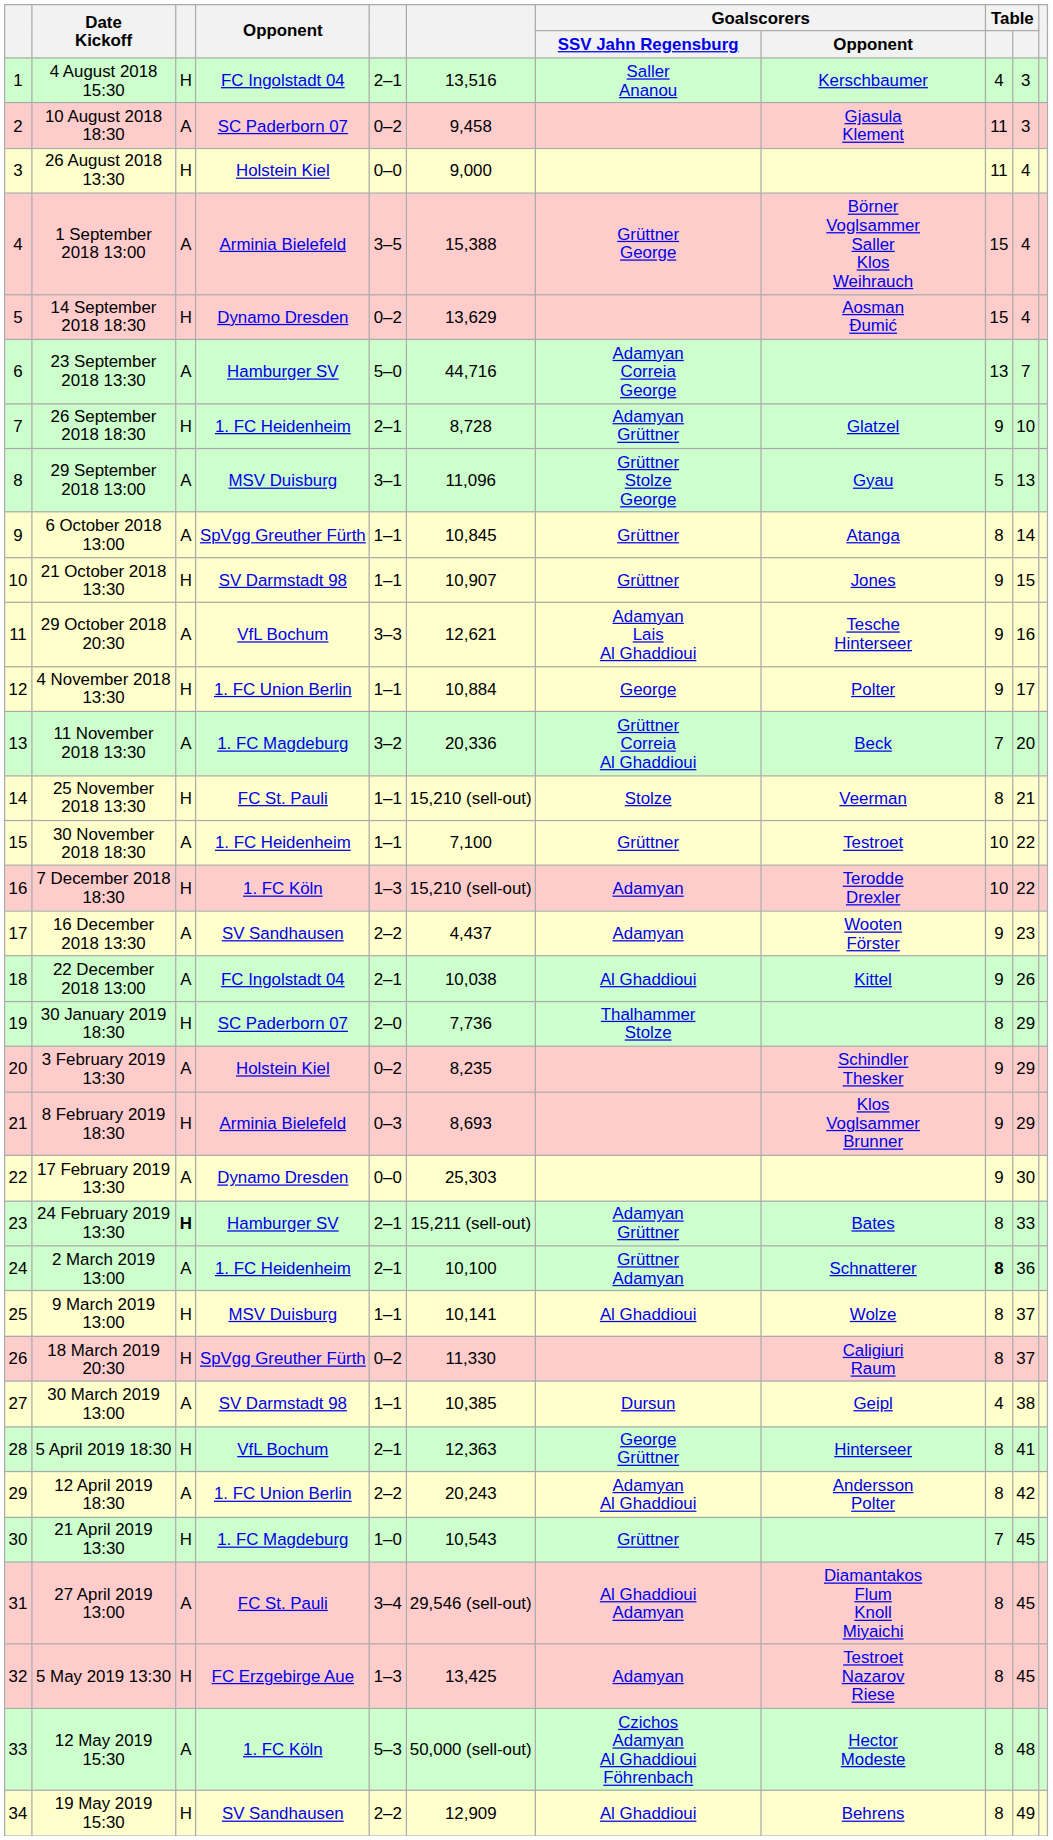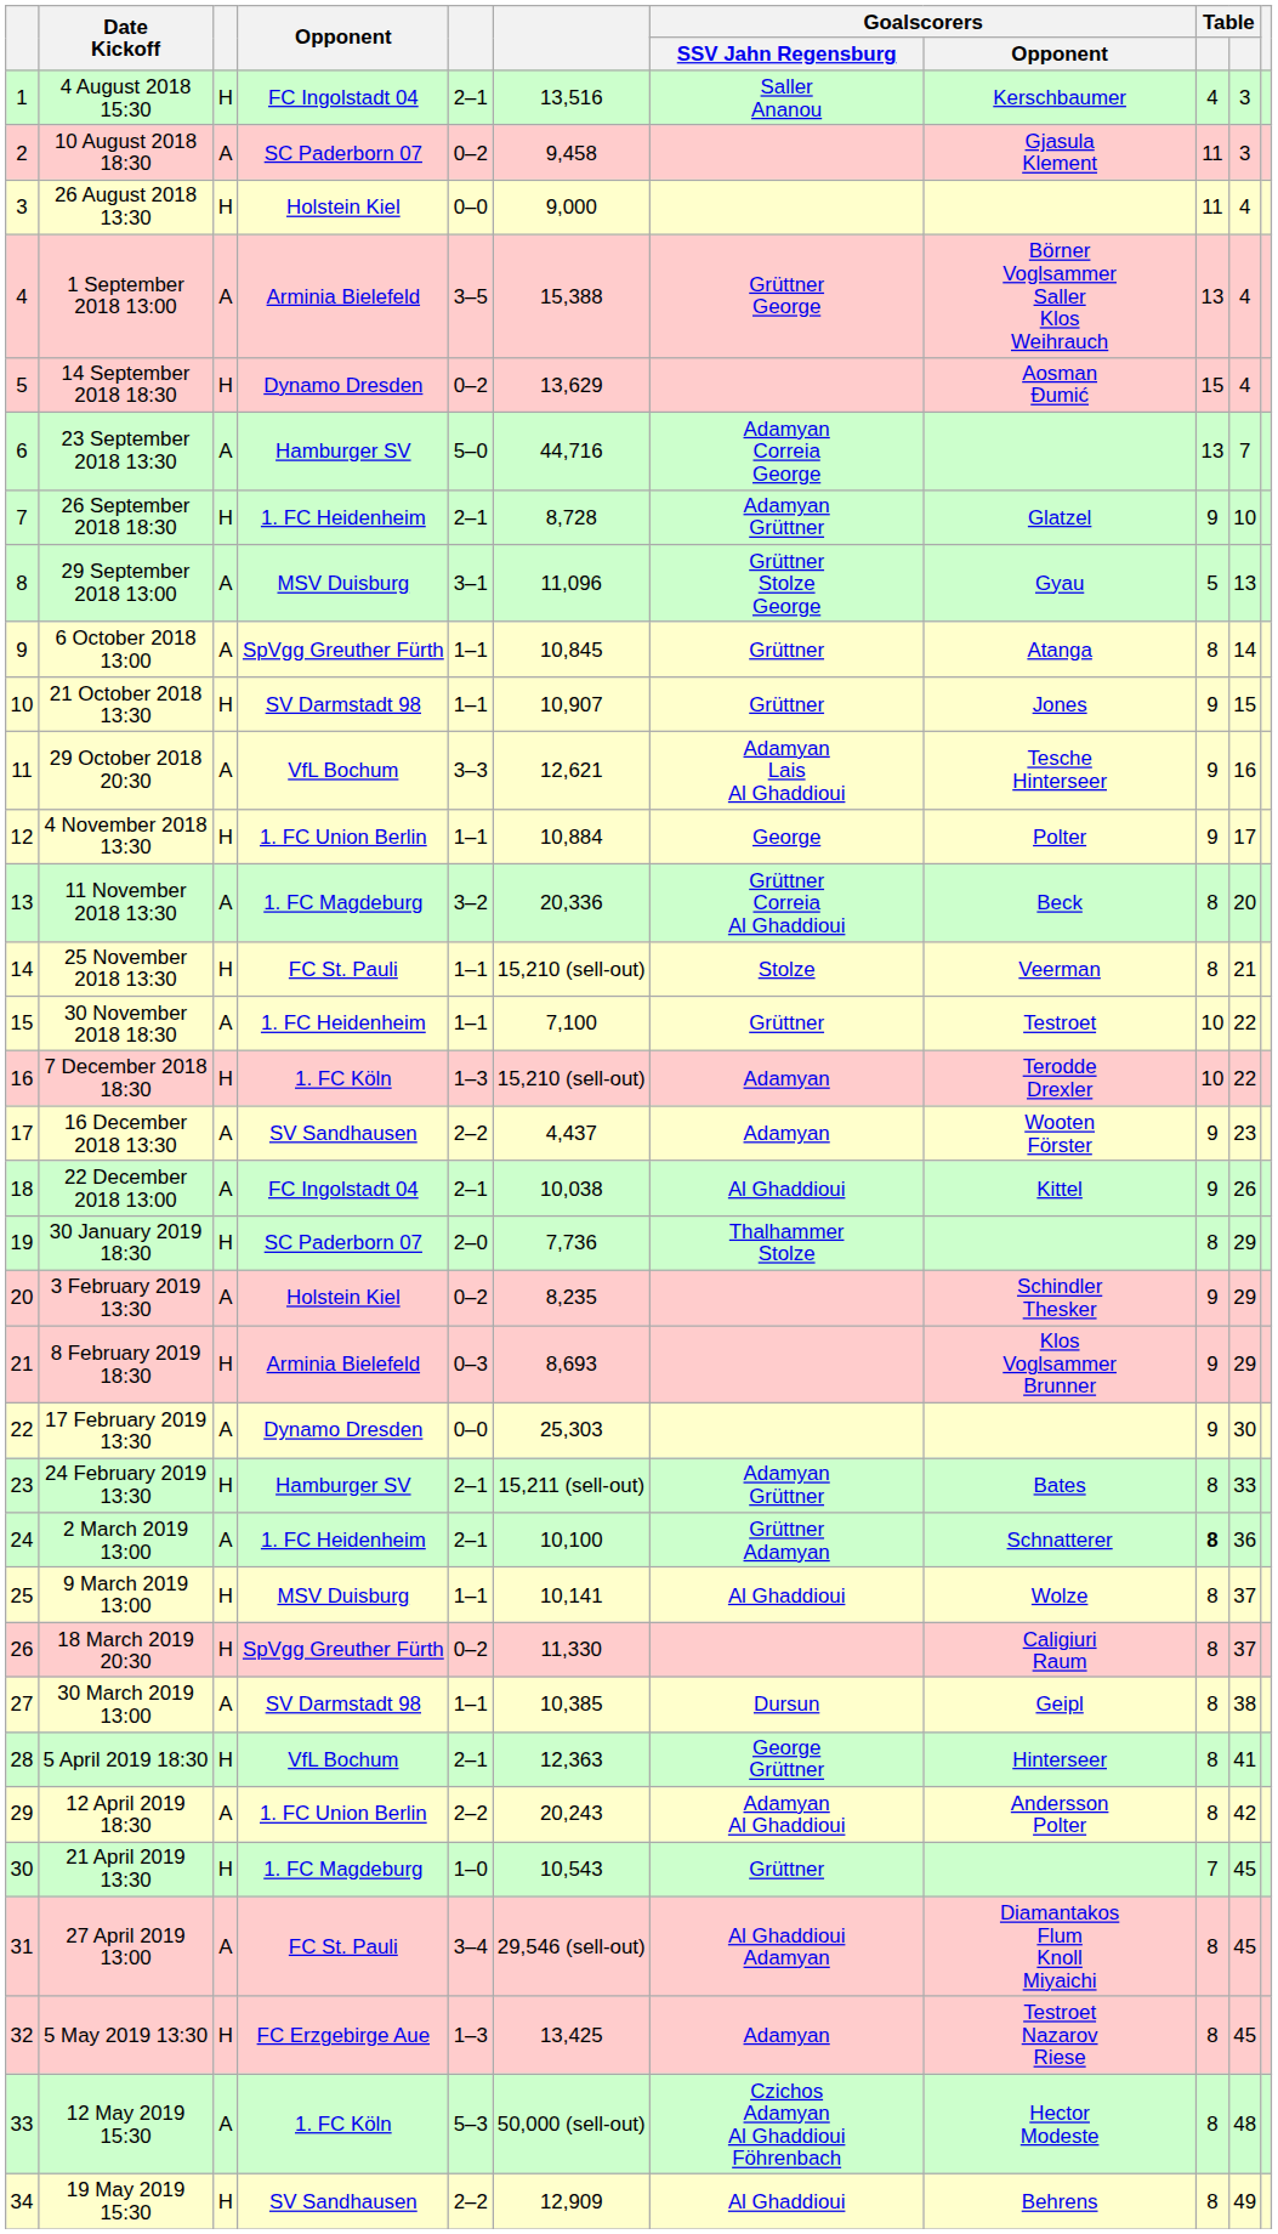1 September 2018 13:00 | column 9: 15 -> 13
11 November 2018 13:30 | column 9: 7 -> 8
24 February 2019 13:30 | column 3: bold -> normal
30 March 2019 13:00 | column 9: 4 -> 8
